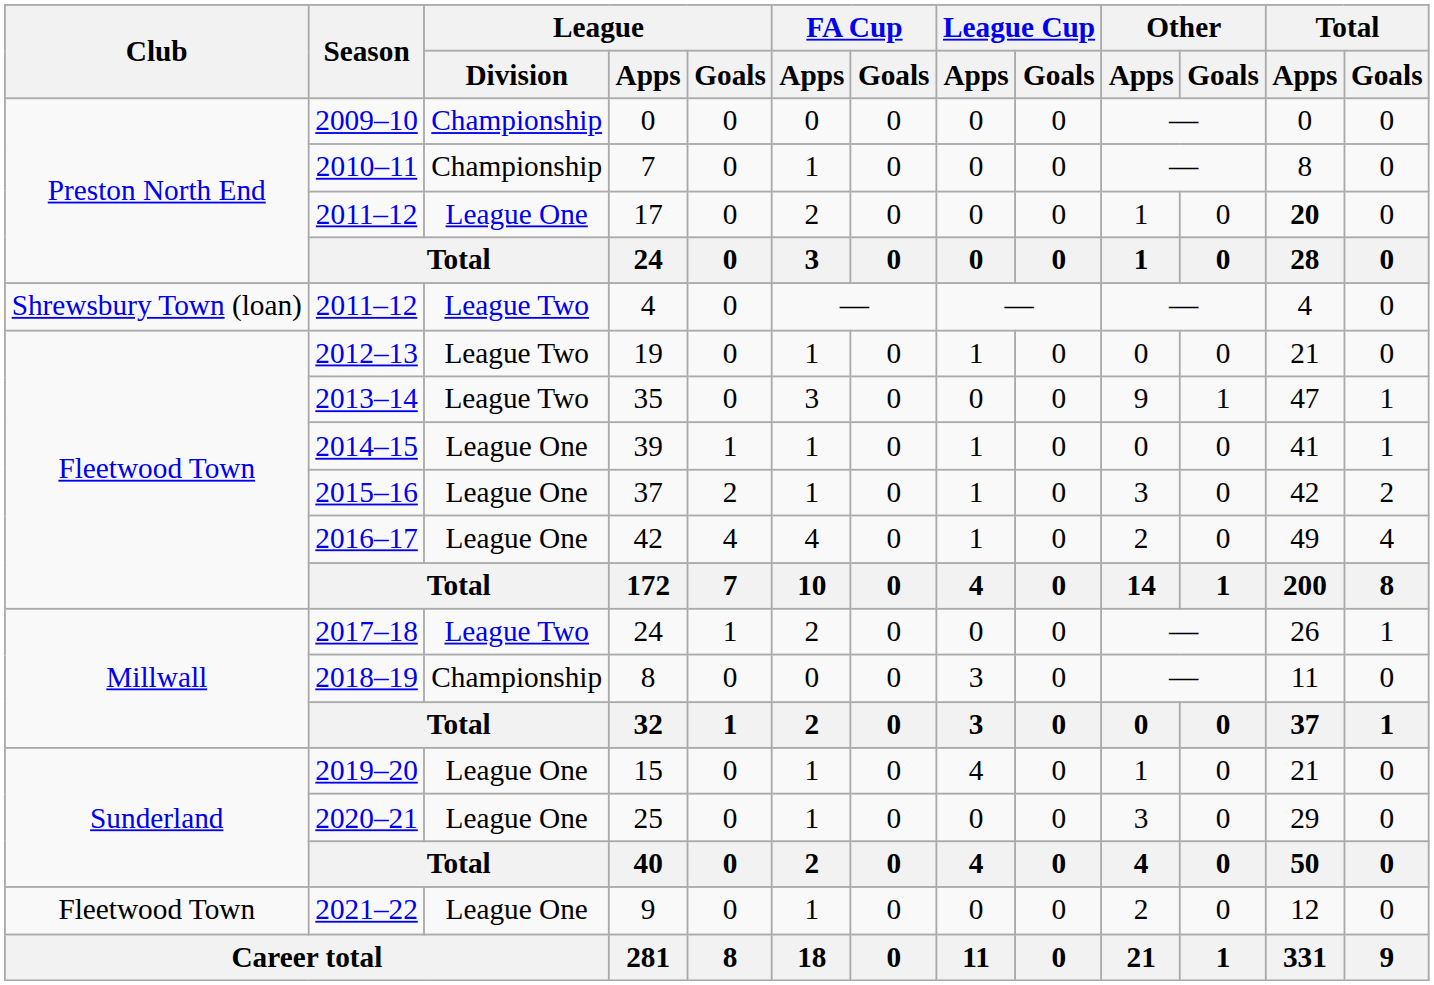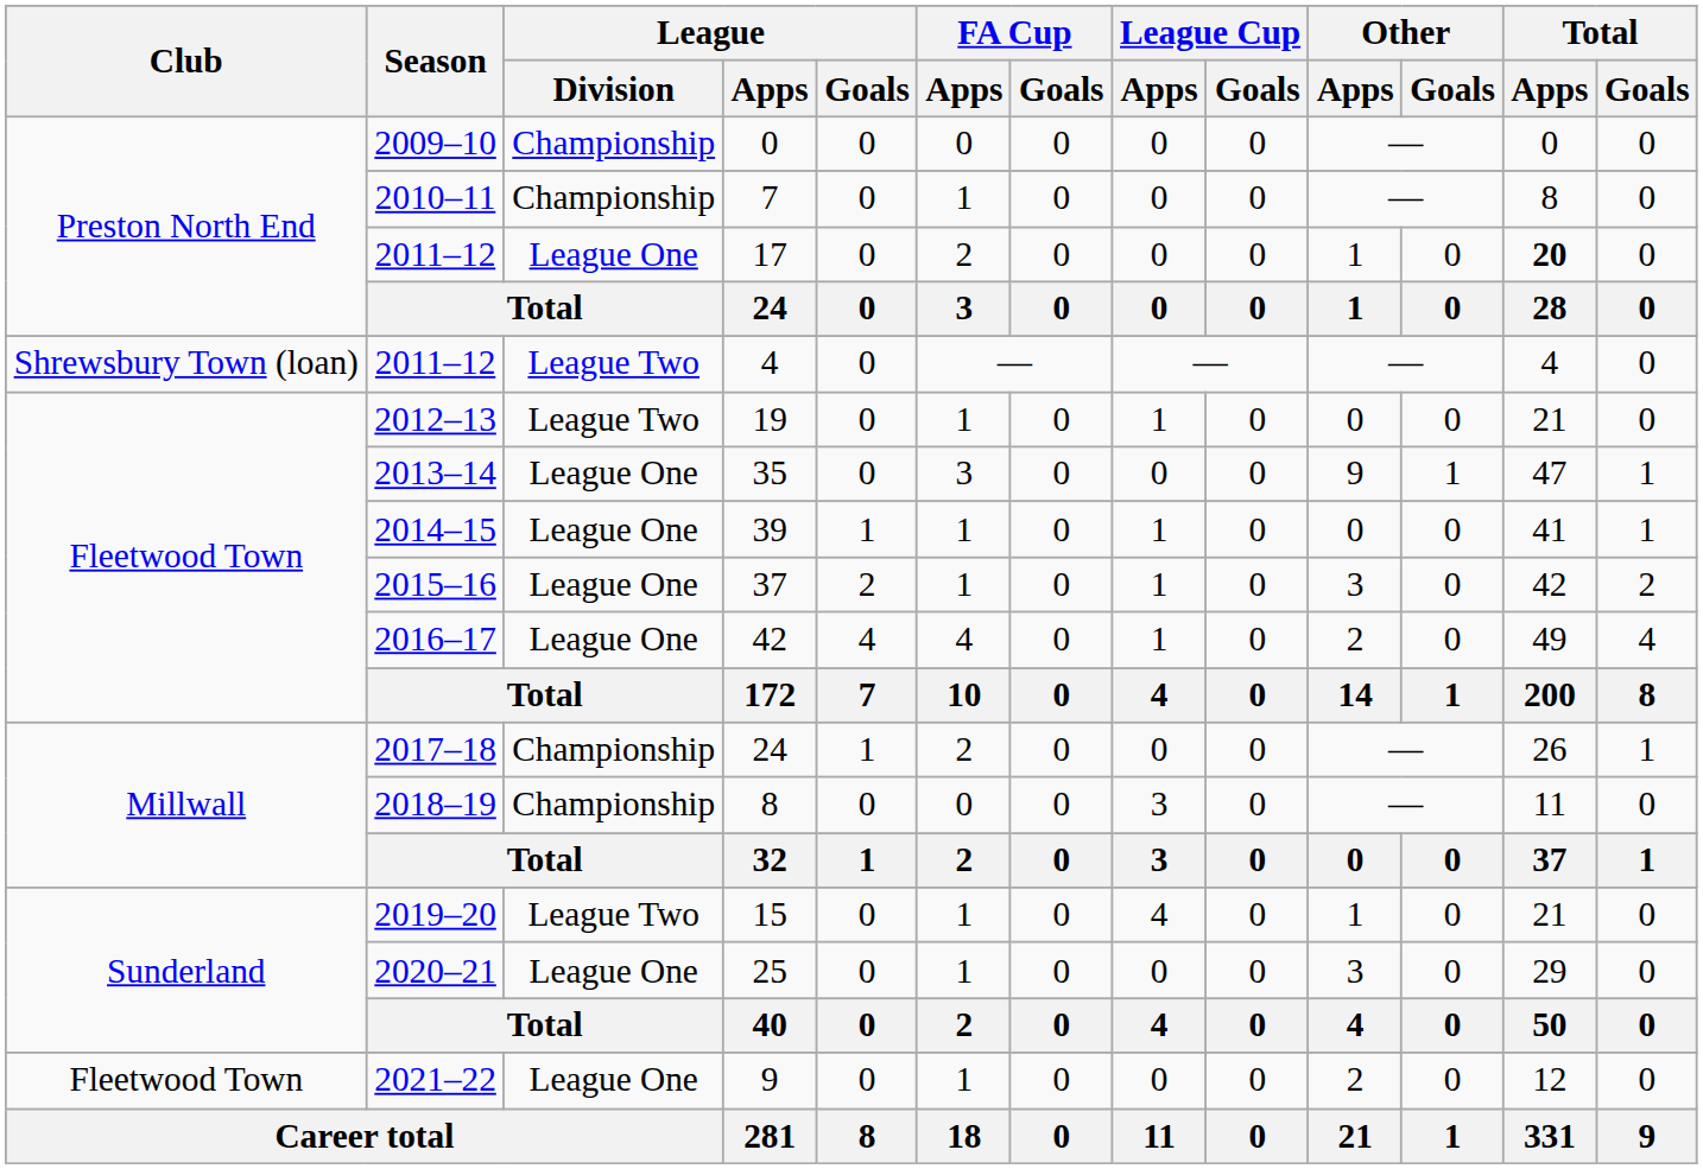35 | League / Division: League Two -> League One
2017–18 / 24 | League / Division: League Two -> Championship
15 | League / Division: League One -> League Two
